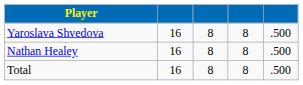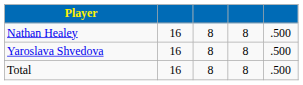rows swapped: Nathan Healey <-> Yaroslava Shvedova
